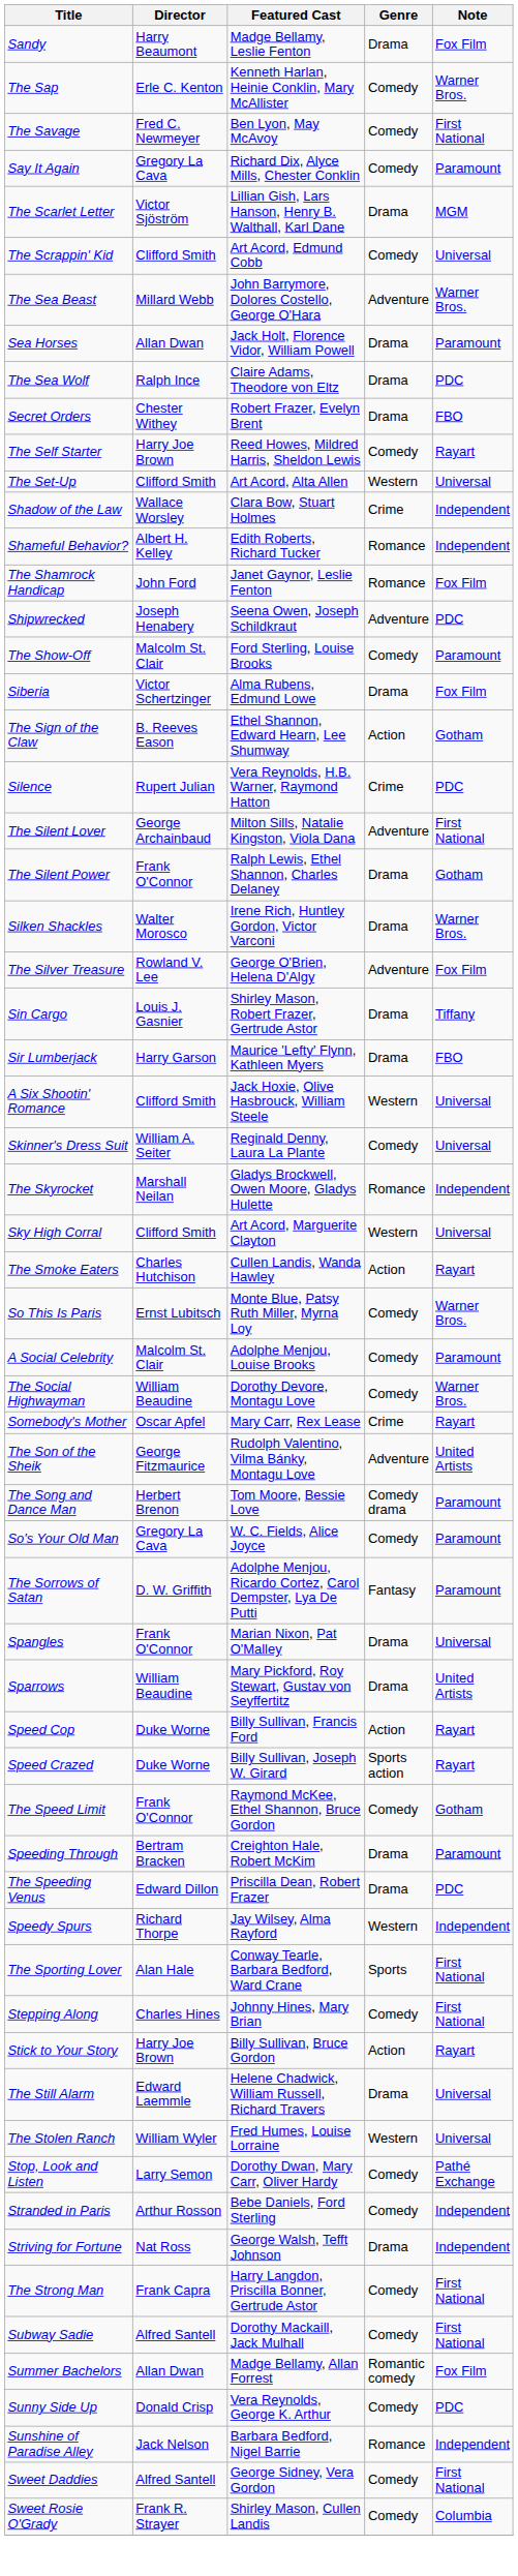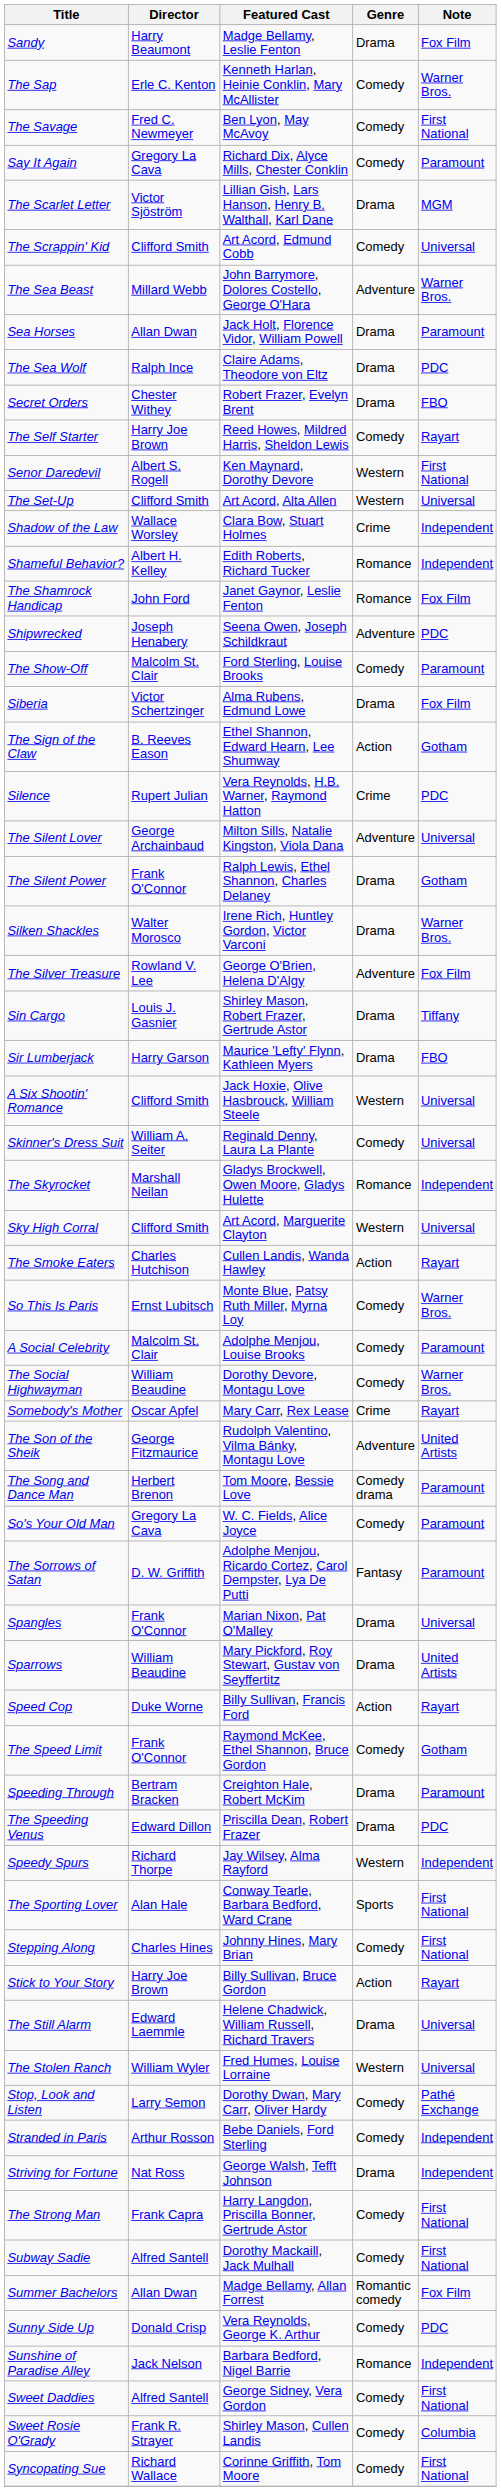+ row: Senor Daredevil | Albert S. Rogell | Ken Maynard, Dorothy Devore | Western | First National
The Silent Lover | Note: First National -> Universal
- row: Speed Crazed | Duke Worne | Billy Sullivan, Joseph W. Girard | Sports action | Rayart
+ row: Syncopating Sue | Richard Wallace | Corinne Griffith, Tom Moore | Comedy | First National
